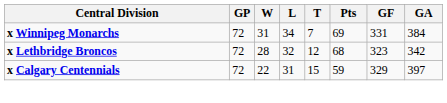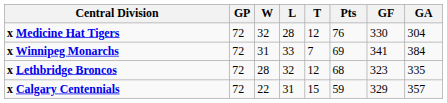+ row: x Medicine Hat Tigers | 72 | 32 | 28 | 12 | 76 | 330 | 304
x Winnipeg Monarchs | L: 34 -> 33
x Winnipeg Monarchs | GF: 331 -> 341
x Lethbridge Broncos | GA: 342 -> 335
x Calgary Centennials | GA: 397 -> 357
